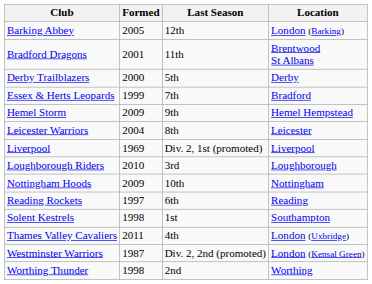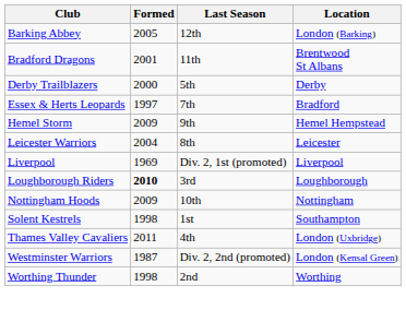Essex & Herts Leopards | Formed: 1999 -> 1997
Loughborough Riders | Formed: normal -> bold
- row: Reading Rockets | 1997 | 6th | Reading
